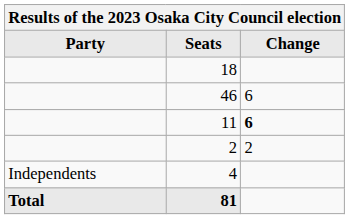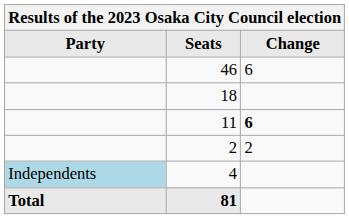rows swapped: 46 <-> 18
4 | Party: no background -> lightblue background
